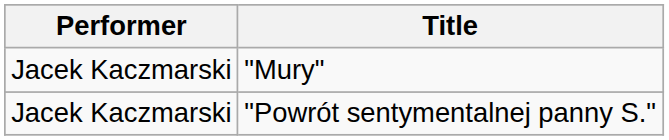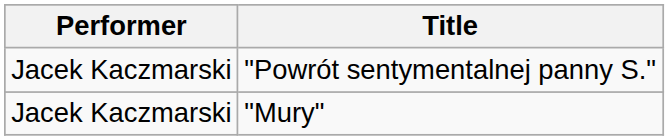rows swapped: "Mury" <-> "Powrót sentymentalnej panny S."
